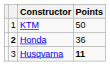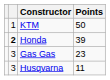Honda | Points: 36 -> 39
+ row: 3 | Gas Gas | 23
Husqvarna | Points: bold -> normal
